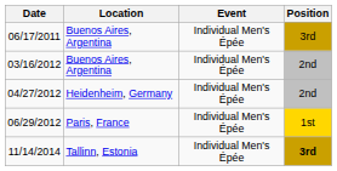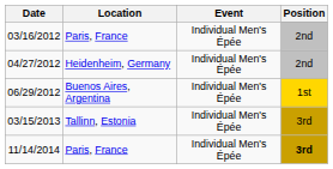- row: 06/17/2011 | Buenos Aires, Argentina | Individual Men's Épée | 3rd
03/16/2012 | Location: Buenos Aires, Argentina -> Paris, France
06/29/2012 | Location: Paris, France -> Buenos Aires, Argentina
+ row: 03/15/2013 | Tallinn, Estonia | Individual Men's Épée | 3rd
11/14/2014 | Location: Tallinn, Estonia -> Paris, France
